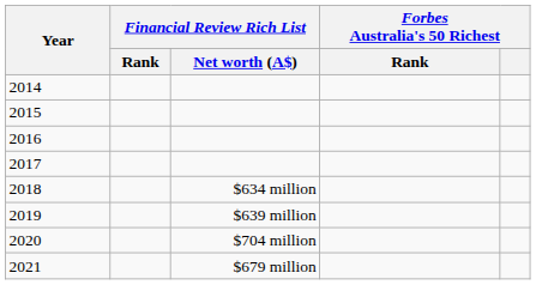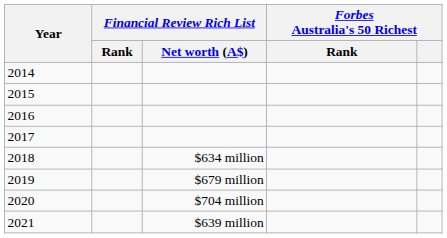2019 | Financial Review Rich List / Net worth (A$): $639 million -> $679 million
2021 | Financial Review Rich List / Net worth (A$): $679 million -> $639 million
